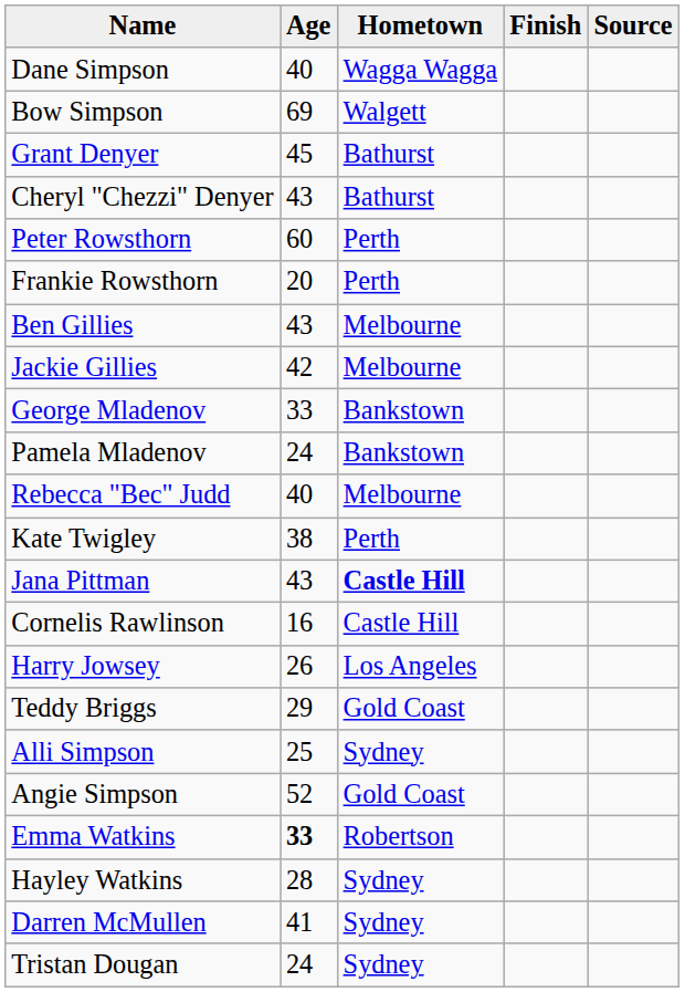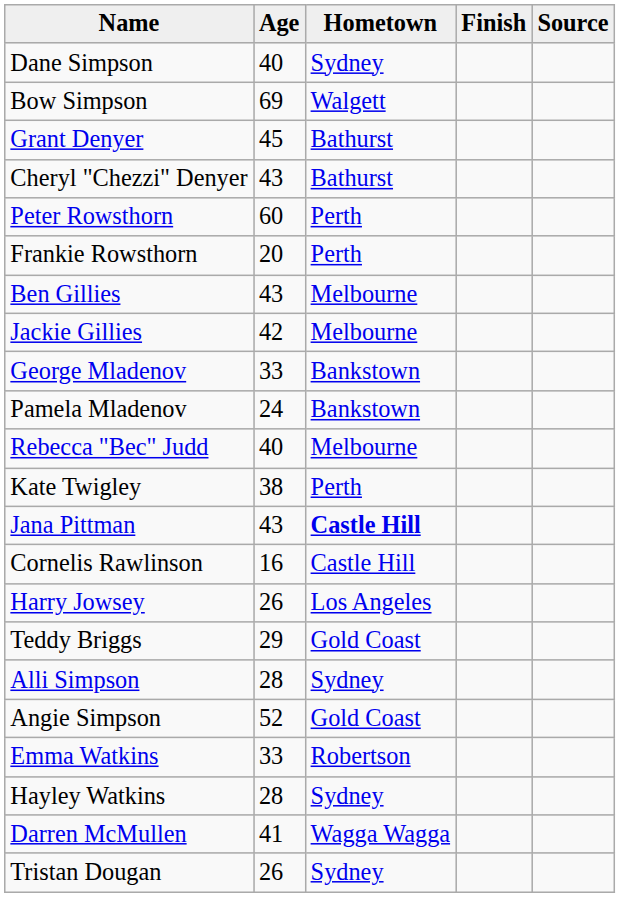Dane Simpson | Hometown: Wagga Wagga -> Sydney
Alli Simpson | Age: 25 -> 28
Emma Watkins | Age: bold -> normal
Darren McMullen | Hometown: Sydney -> Wagga Wagga
Tristan Dougan | Age: 24 -> 26
